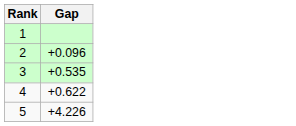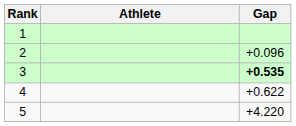+ column: Athlete
3 | Gap: normal -> bold
5 | Gap: +4.226 -> +4.220
